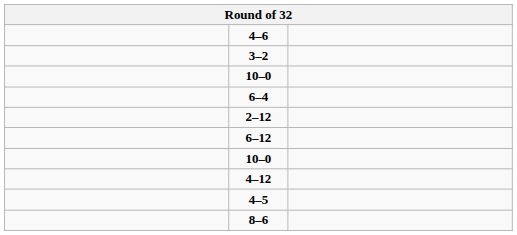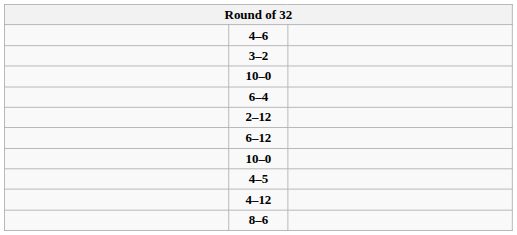rows swapped: 4–5 <-> 4–12
